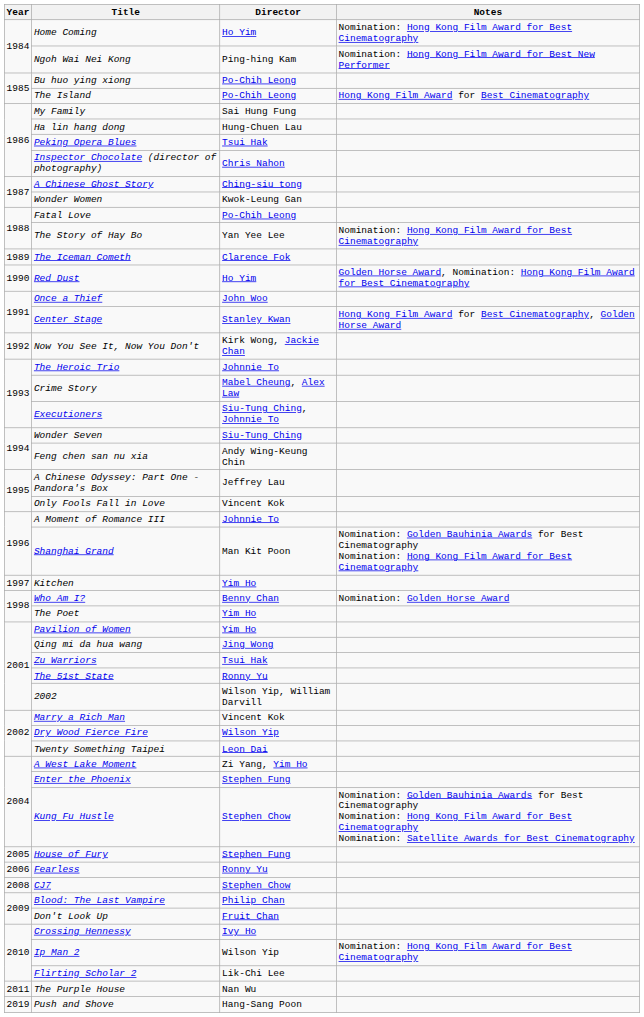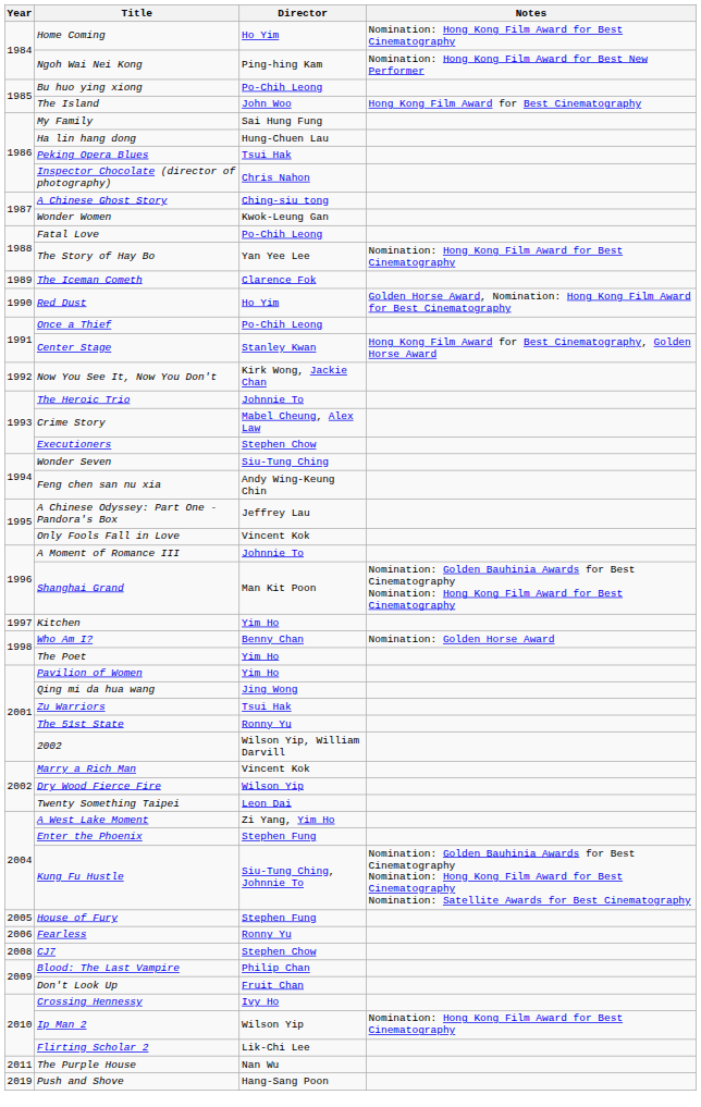The Island | Director: Po-Chih Leong -> John Woo
Once a Thief | Director: John Woo -> Po-Chih Leong
Executioners | Director: Siu-Tung Ching, Johnnie To -> Stephen Chow
Kung Fu Hustle | Director: Stephen Chow -> Siu-Tung Ching, Johnnie To
